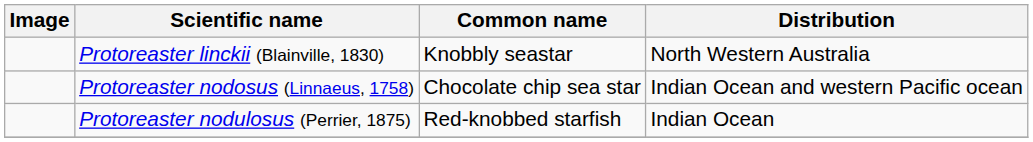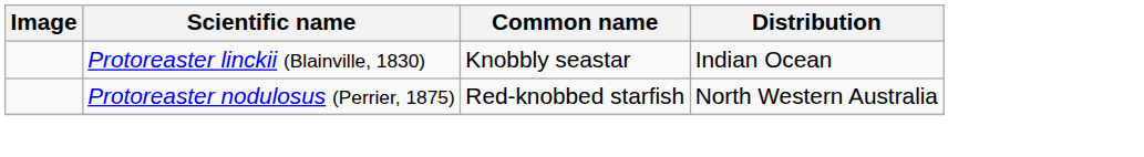Protoreaster linckii (Blainville, 1830) | Distribution: North Western Australia -> Indian Ocean
- row: Protoreaster nodosus (Linnaeus, 1758) | Chocolate chip sea star | Indian Ocean and western Pacific ocean
Protoreaster nodulosus (Perrier, 1875) | Distribution: Indian Ocean -> North Western Australia
